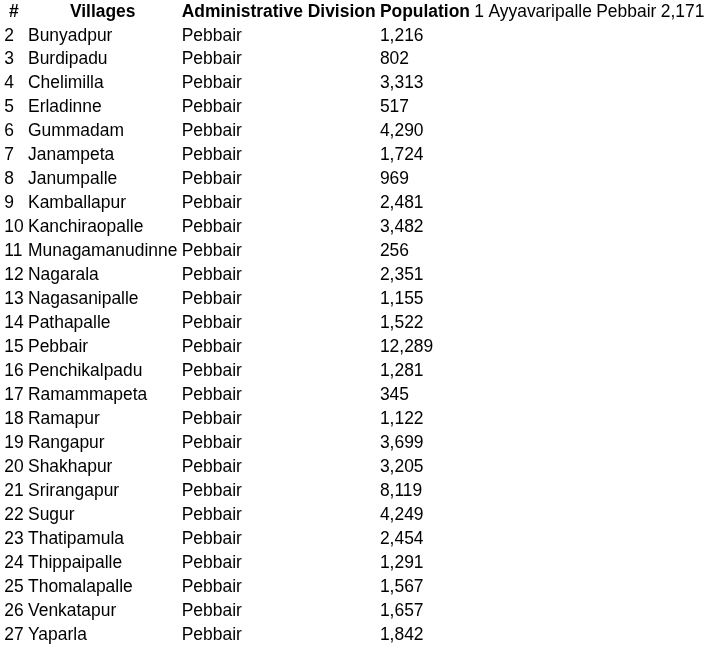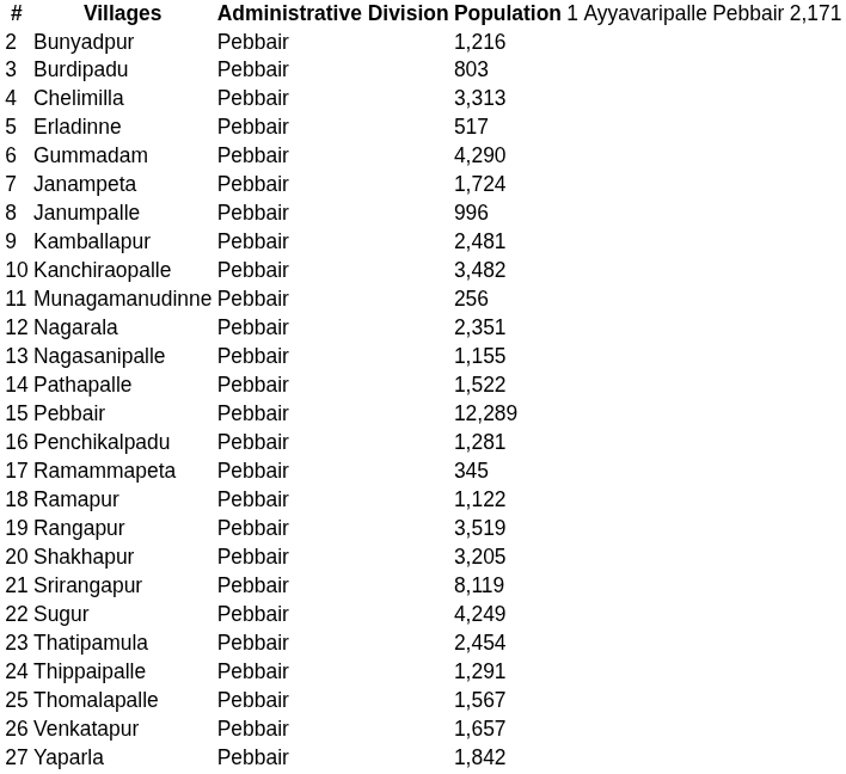Burdipadu | column 4: 802 -> 803
Janumpalle | column 4: 969 -> 996
Rangapur | column 4: 3,699 -> 3,519
